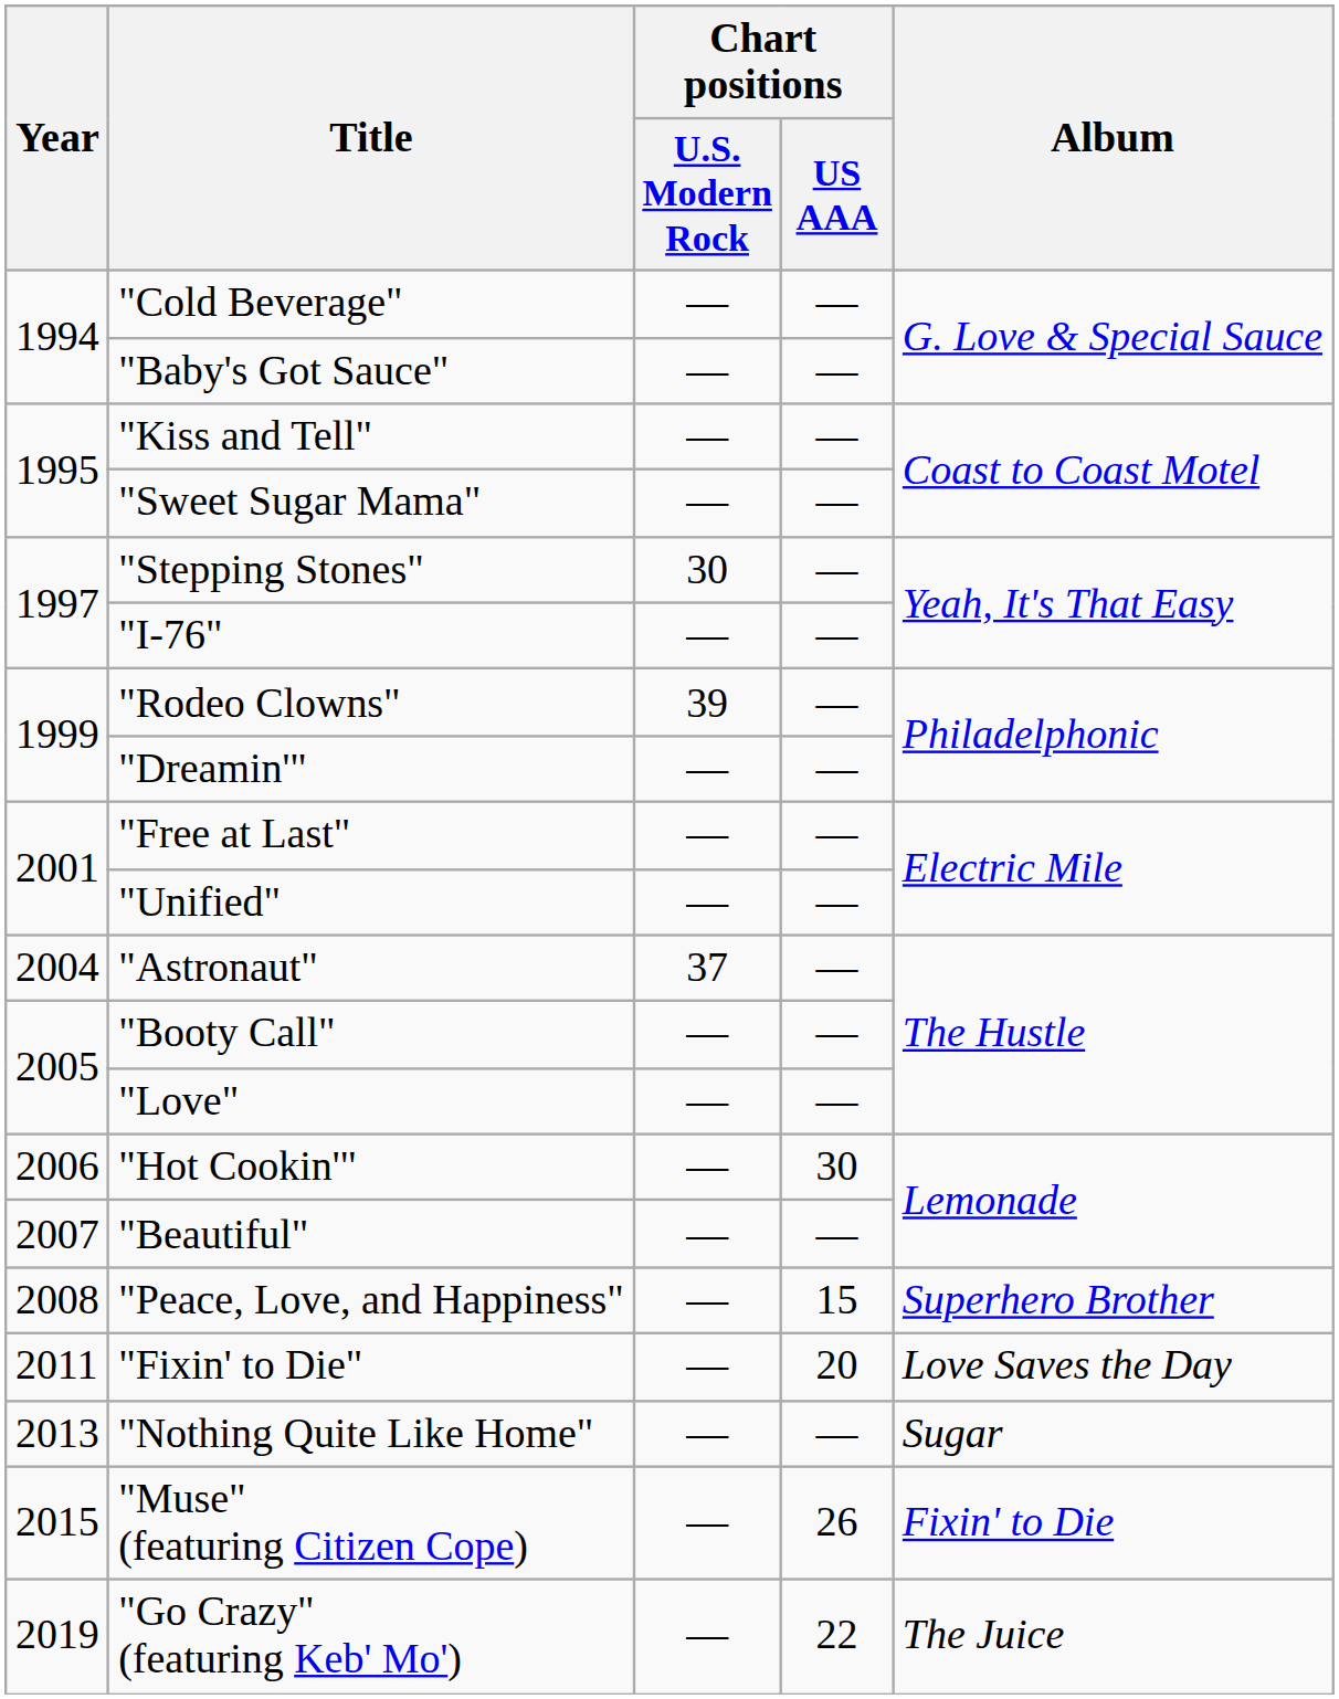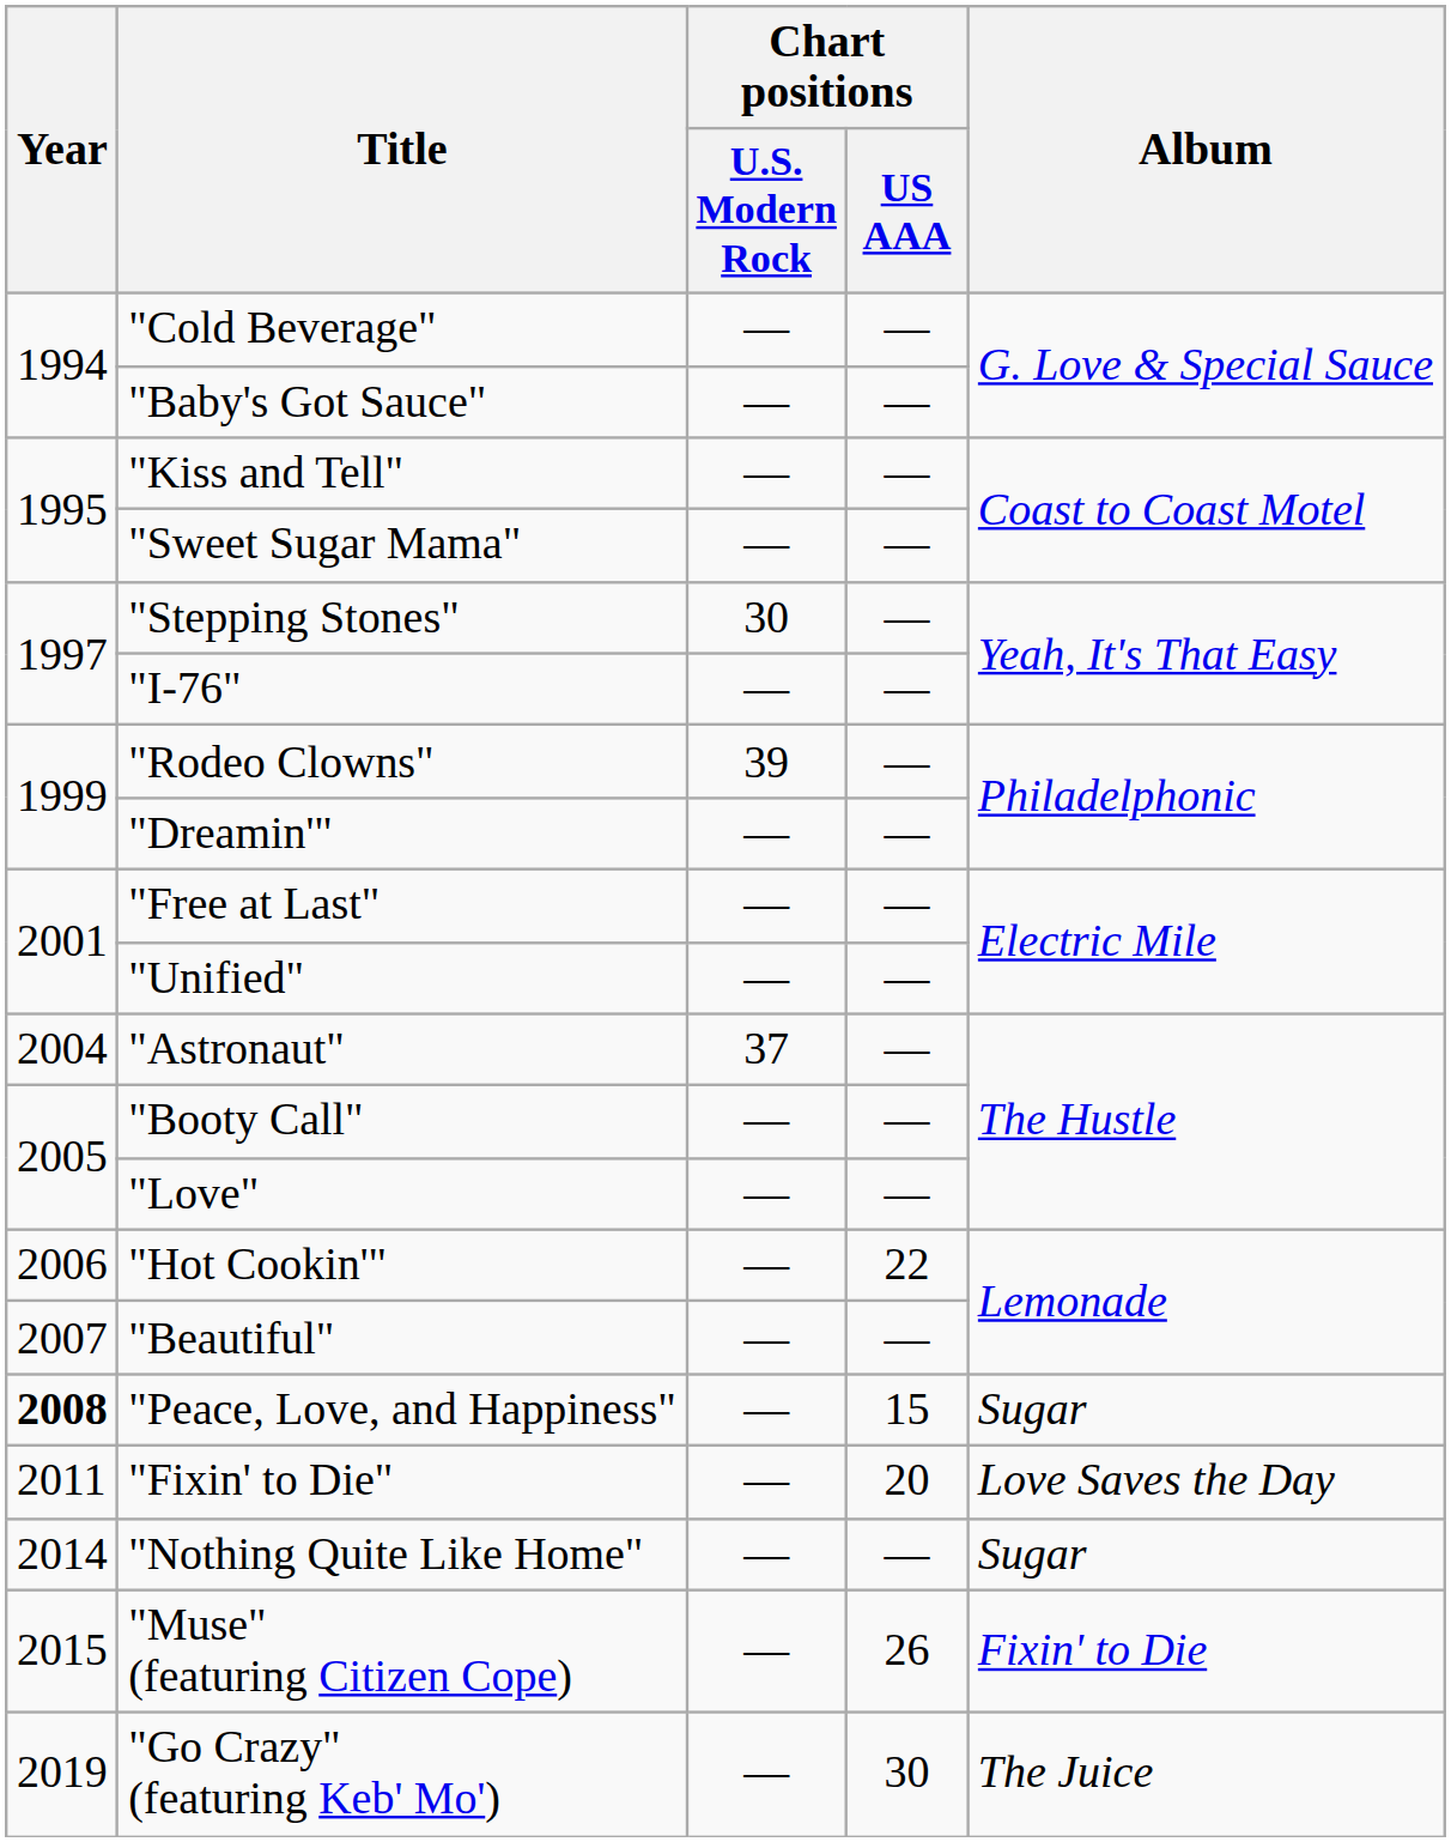"Hot Cookin'" | Chart positions / US AAA: 30 -> 22
"Peace, Love, and Happiness" | Year: normal -> bold
"Peace, Love, and Happiness" | Album: Superhero Brother -> Sugar
"Nothing Quite Like Home" | Year: 2013 -> 2014
"Go Crazy" (featuring Keb' Mo') | Chart positions / US AAA: 22 -> 30
